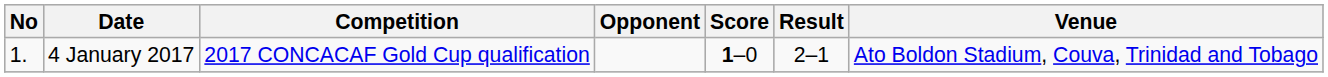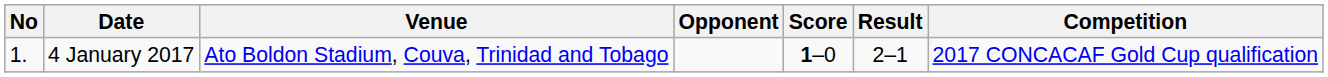columns swapped: Venue <-> Competition
